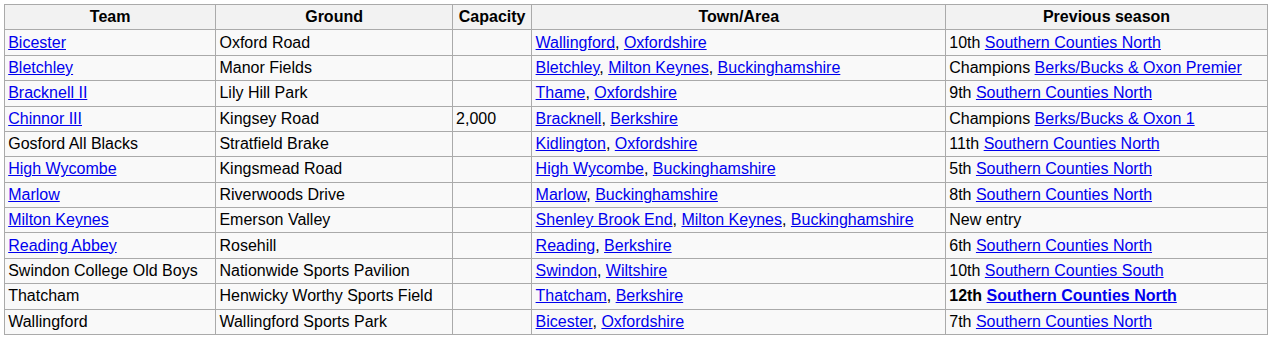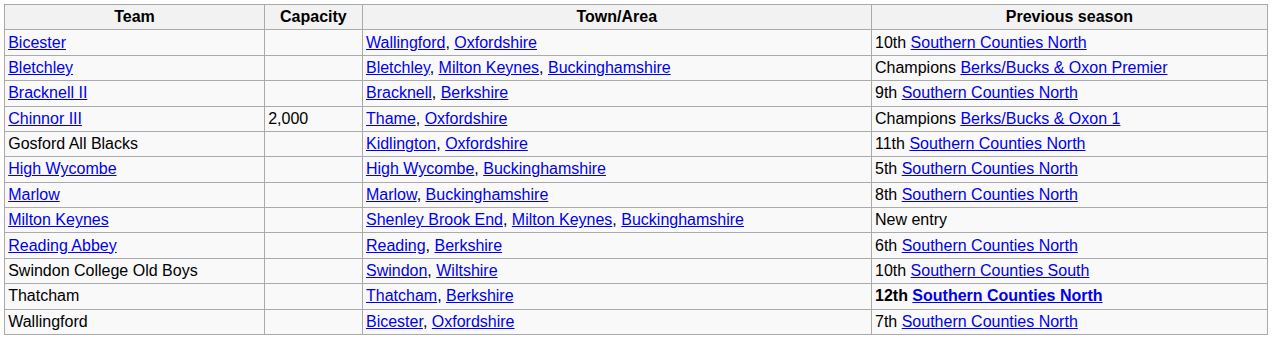- column: Ground | Oxford Road | Manor Fields | Lily Hill Park | Kingsey Road | Stratfield Brake | Kingsmead Road | Riverwoods Drive | Emerson Valley | Rosehill | Nationwide Sports Pavilion | Henwicky Worthy Sports Field | Wallingford Sports Park
Bracknell II | Town/Area: Thame, Oxfordshire -> Bracknell, Berkshire
Chinnor III | Town/Area: Bracknell, Berkshire -> Thame, Oxfordshire
